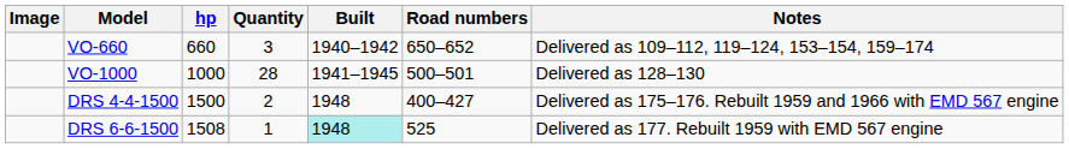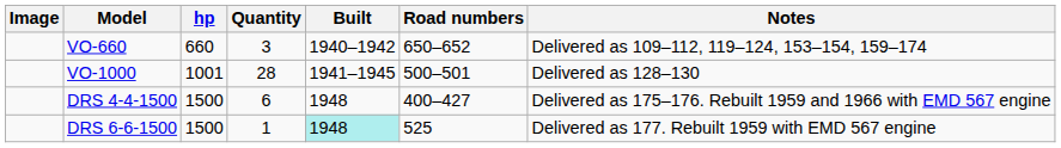VO-1000 | hp: 1000 -> 1001
DRS 4-4-1500 | Quantity: 2 -> 6
DRS 6-6-1500 | hp: 1508 -> 1500
